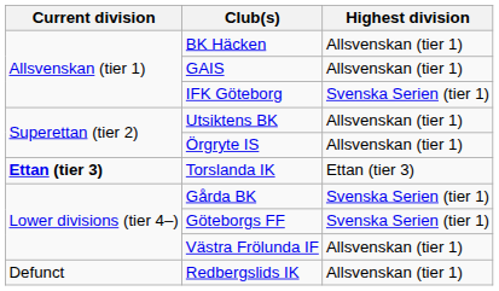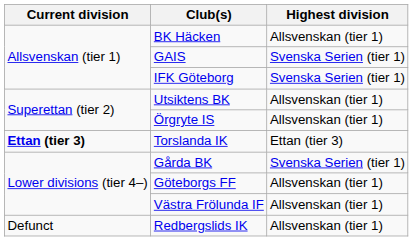GAIS | Highest division: Allsvenskan (tier 1) -> Svenska Serien (tier 1)
Göteborgs FF | Highest division: Svenska Serien (tier 1) -> Allsvenskan (tier 1)
